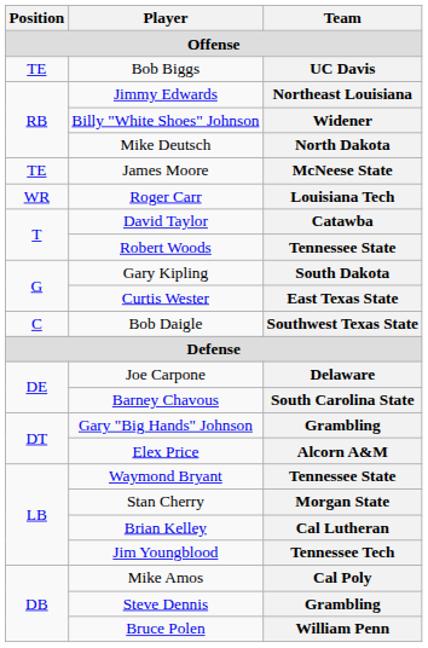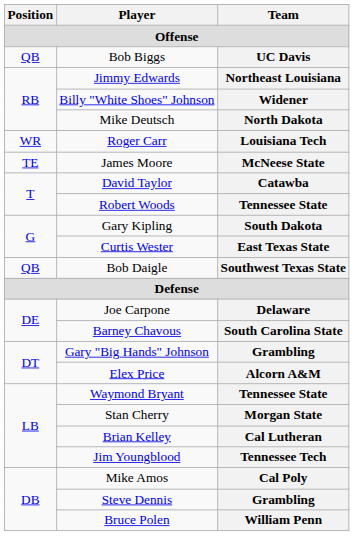UC Davis | Position: TE -> QB
rows swapped: Louisiana Tech <-> McNeese State
Southwest Texas State | Position: C -> QB
